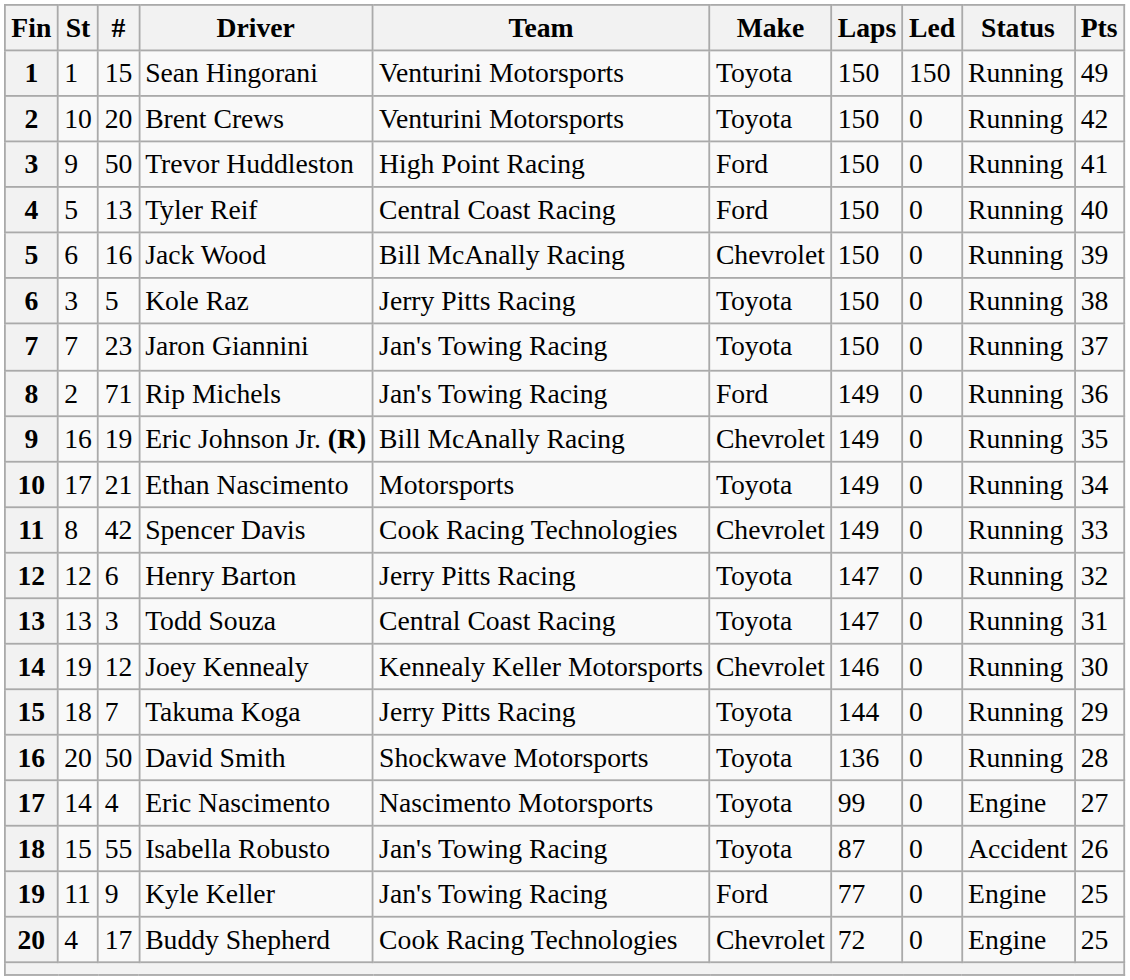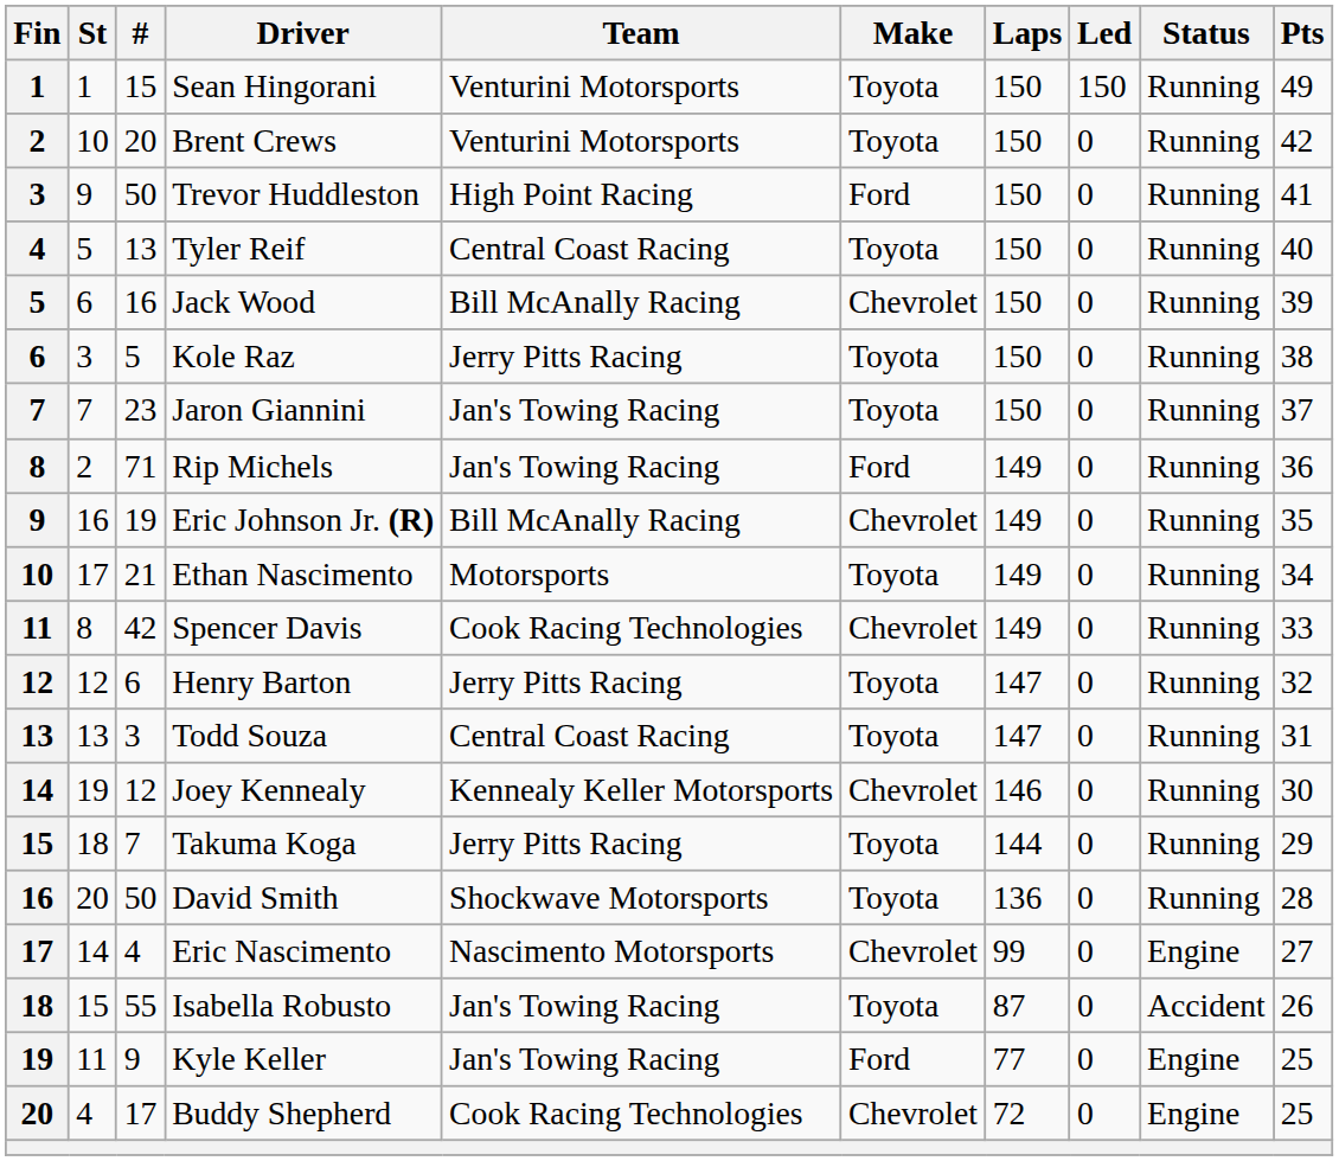Tyler Reif | Make: Ford -> Toyota
Eric Nascimento | Make: Toyota -> Chevrolet
